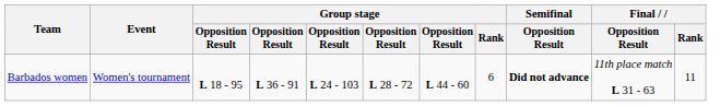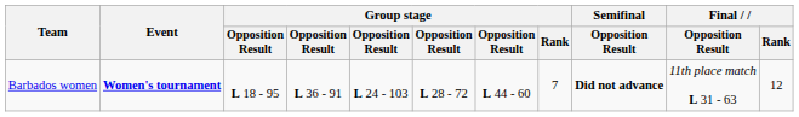Barbados women | Event: normal -> bold
Barbados women | Group stage / Rank: 6 -> 7
Barbados women | Final / Rank: 11 -> 12
